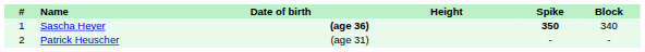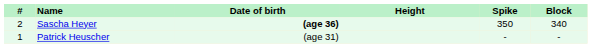Sascha Heyer | #: 1 -> 2
Sascha Heyer | Spike: bold -> normal
Patrick Heuscher | #: 2 -> 1
